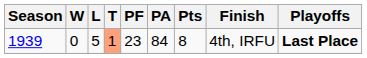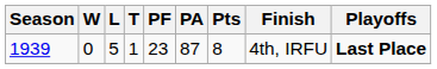1939 | T: lightsalmon background -> no background
1939 | PA: 84 -> 87
